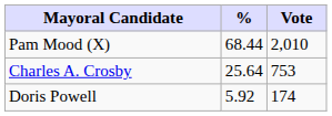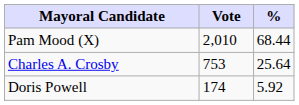columns swapped: Vote <-> %
